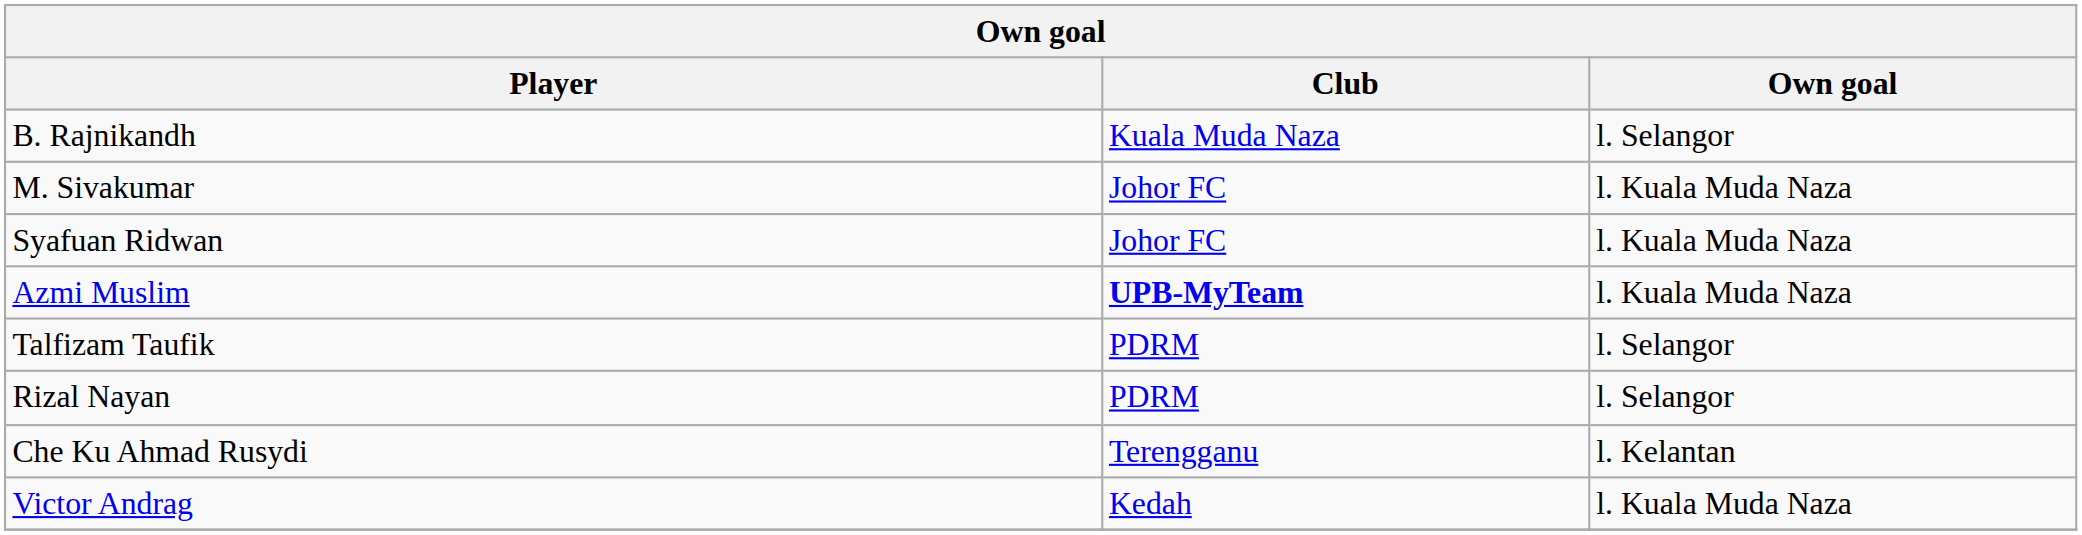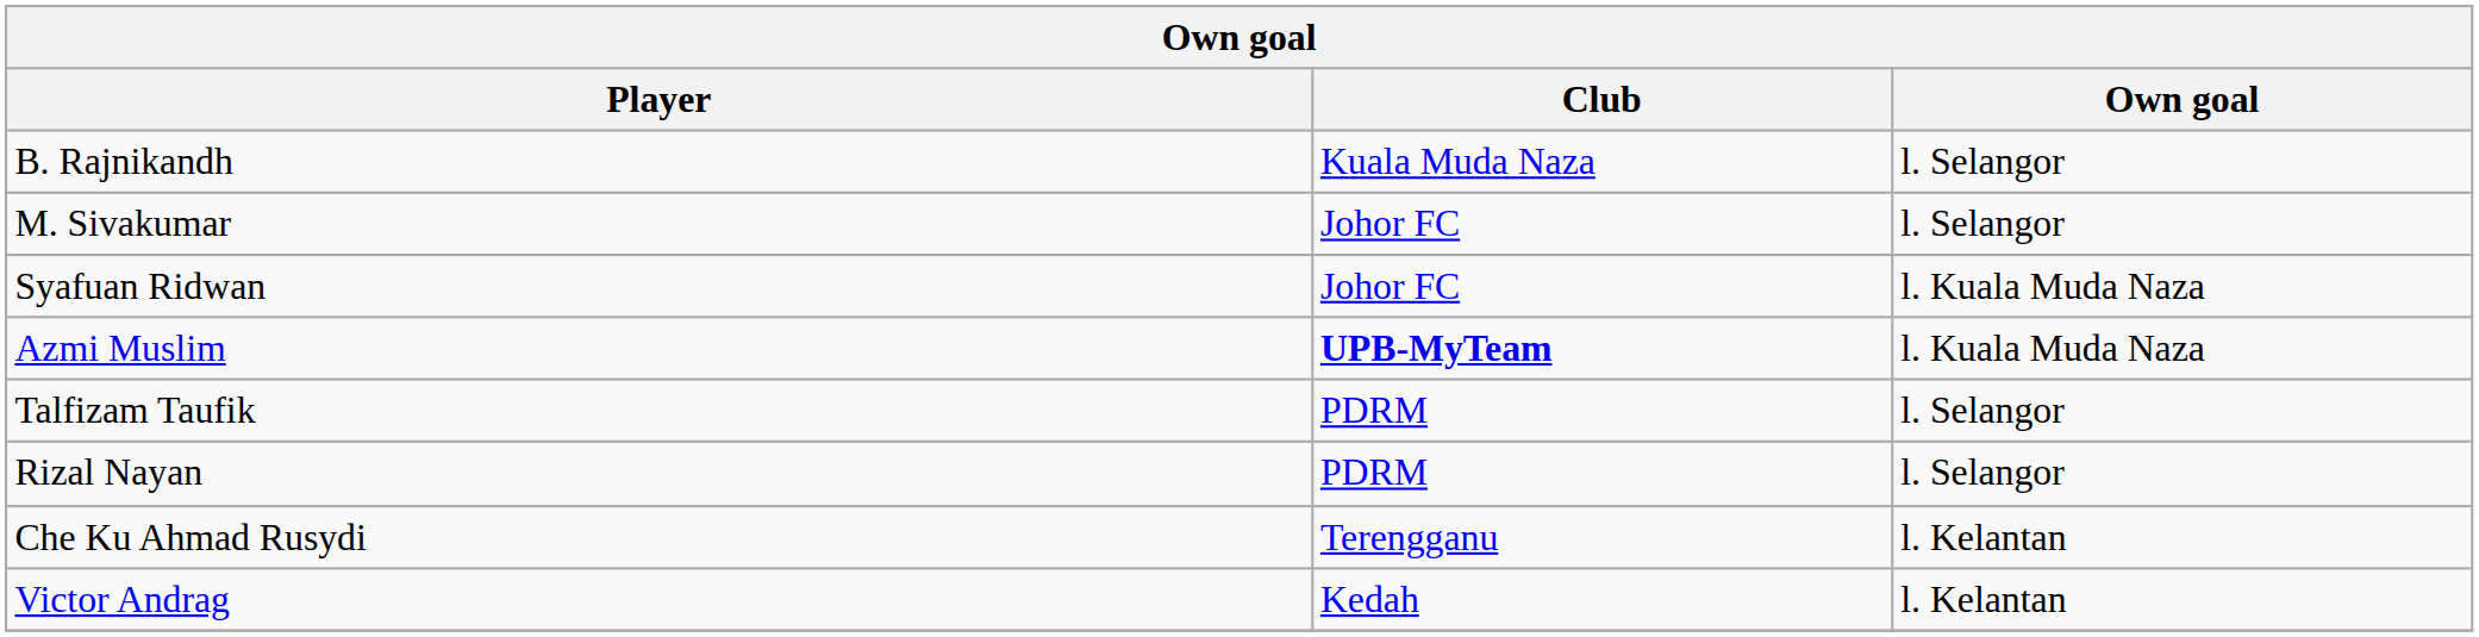M. Sivakumar | Own goal: l. Kuala Muda Naza -> l. Selangor
Victor Andrag | Own goal: l. Kuala Muda Naza -> l. Kelantan
